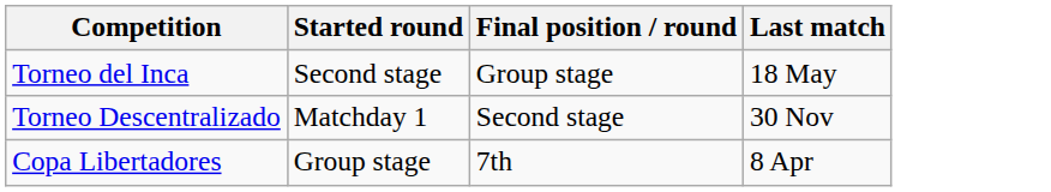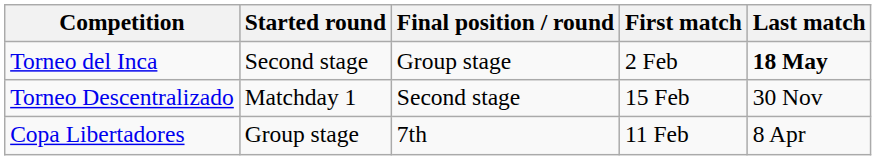+ column: First match | 2 Feb | 15 Feb | 11 Feb
Torneo del Inca | Last match: normal -> bold
